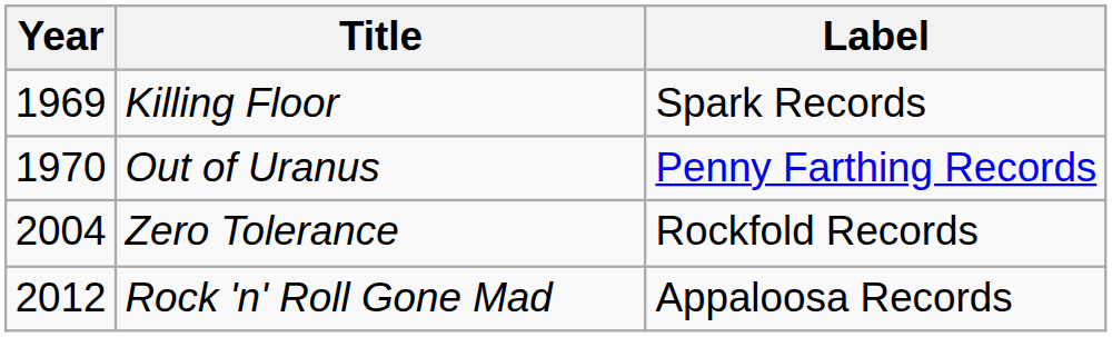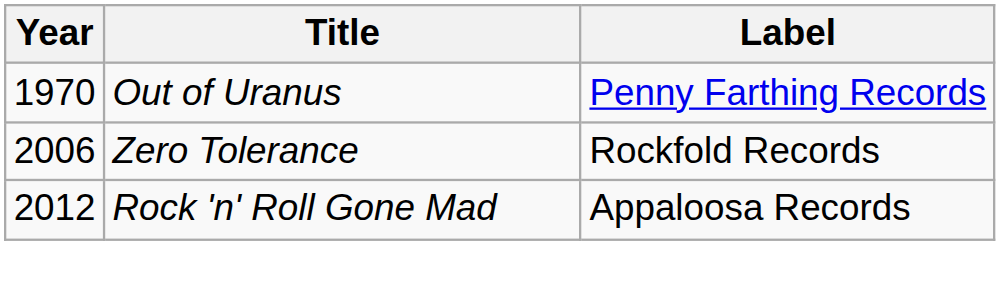- row: 1969 | Killing Floor | Spark Records
Zero Tolerance | Year: 2004 -> 2006
